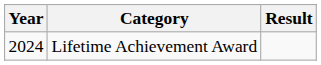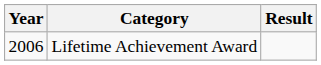Lifetime Achievement Award | Year: 2024 -> 2006
